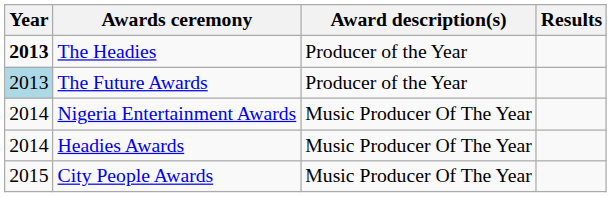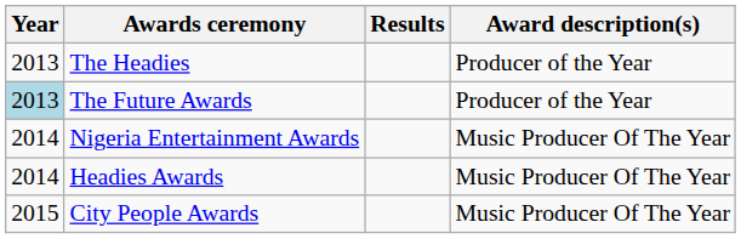columns swapped: Award description(s) <-> Results
The Headies | Year: bold -> normal
